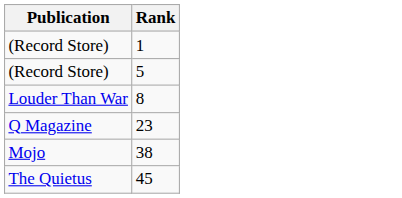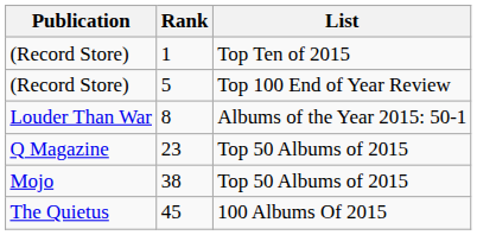+ column: List | Top Ten of 2015 | Top 100 End of Year Review | Albums of the Year 2015: 50-1 | Top 50 Albums of 2015 | Top 50 Albums of 2015 | 100 Albums Of 2015
